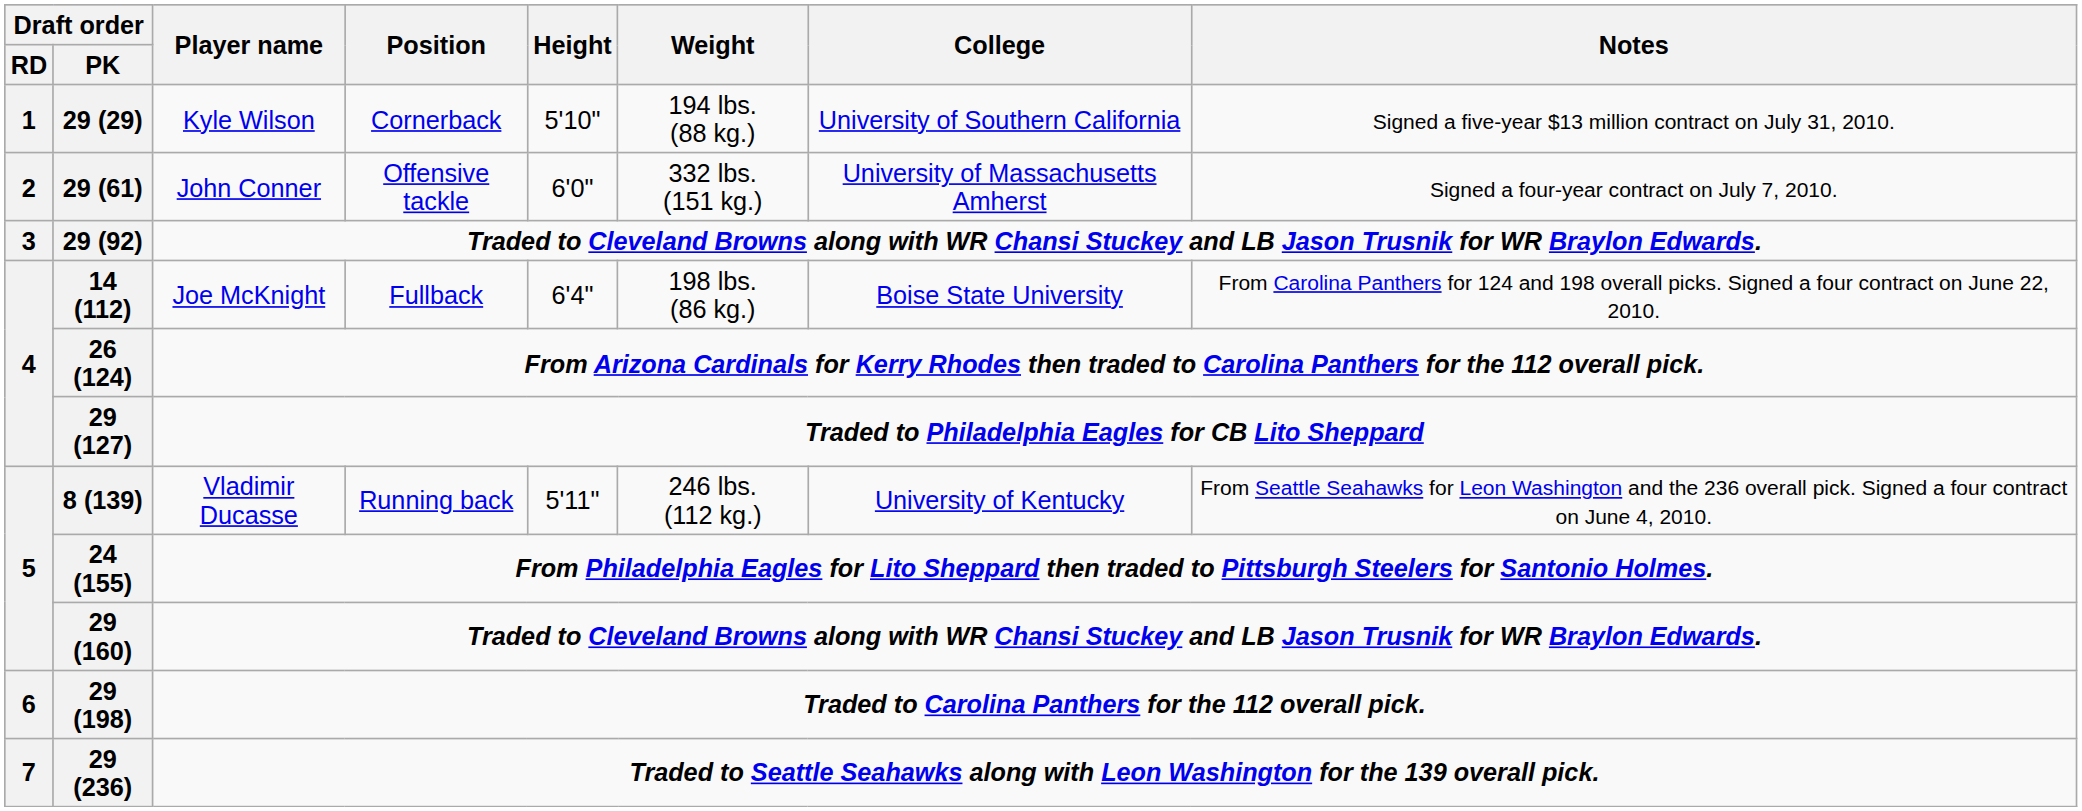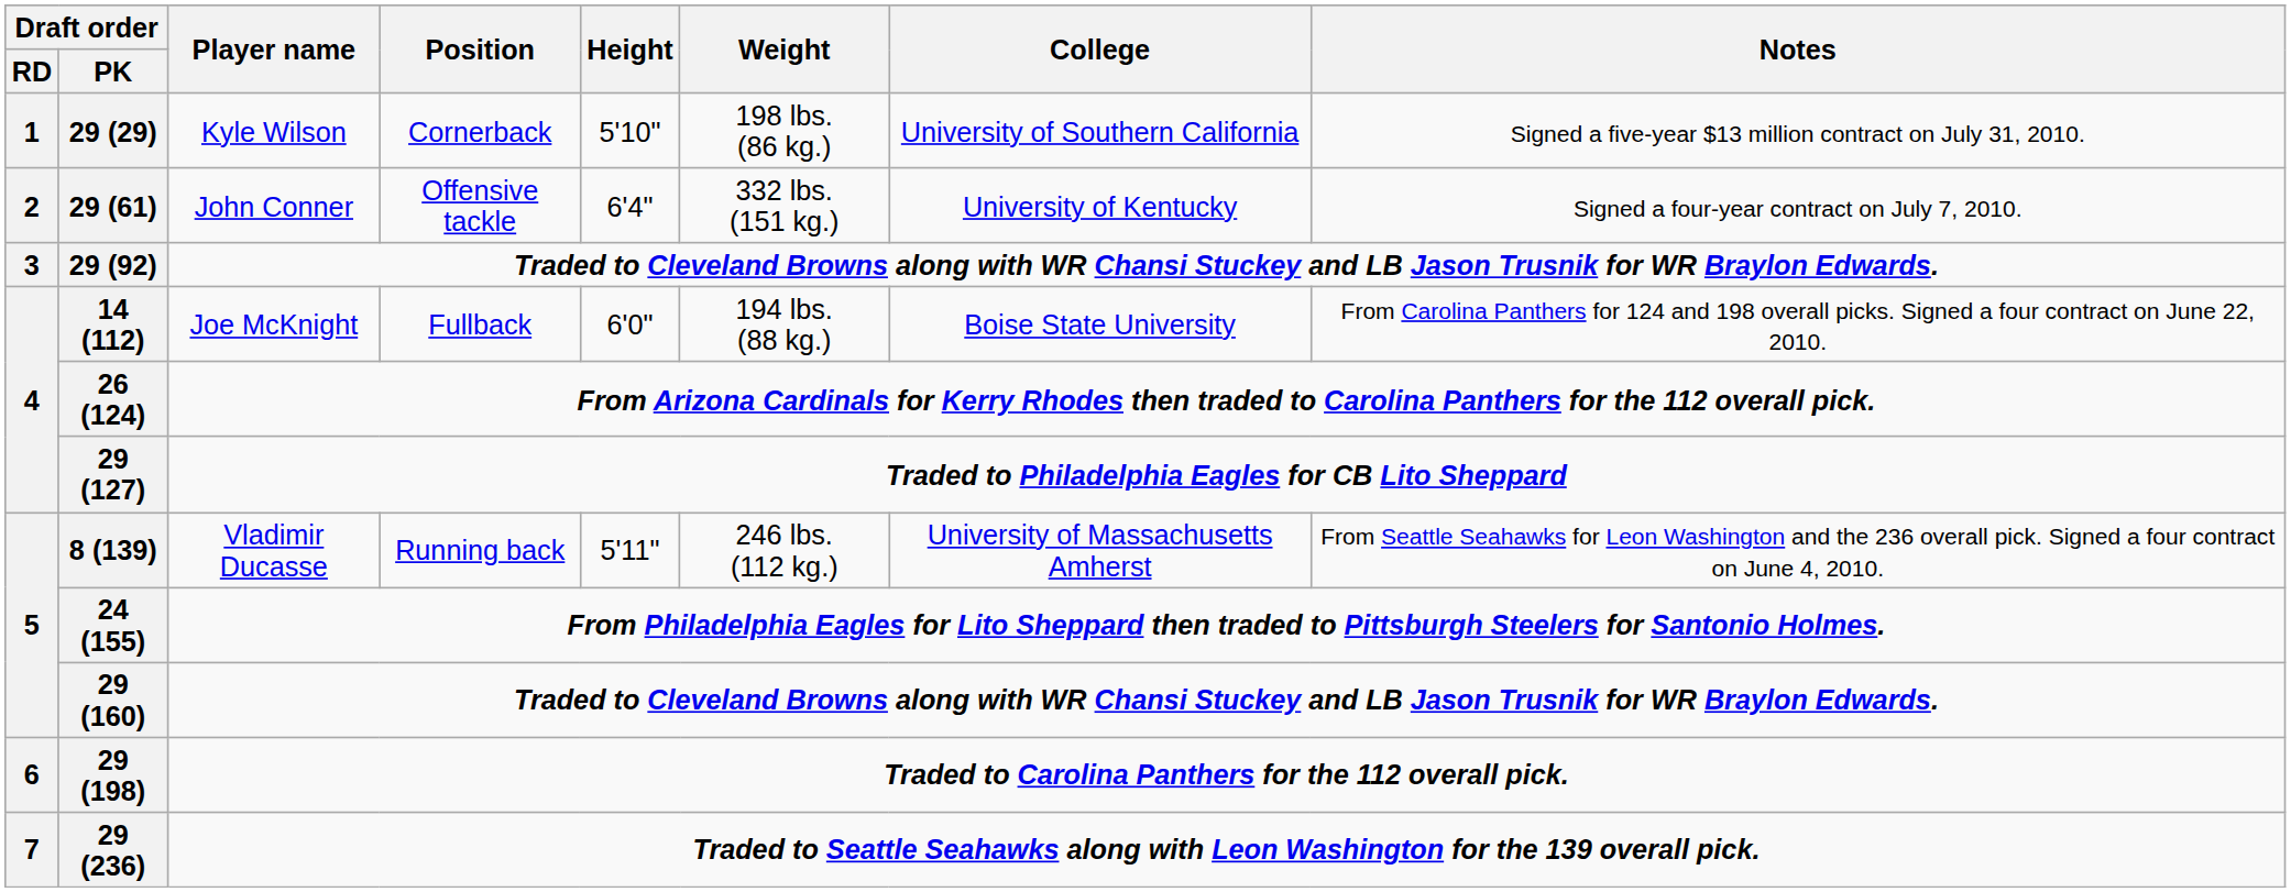29 (29) | Weight: 194 lbs. (88 kg.) -> 198 lbs. (86 kg.)
29 (61) | Height: 6'0" -> 6'4"
29 (61) | College: University of Massachusetts Amherst -> University of Kentucky
14 (112) | Height: 6'4" -> 6'0"
14 (112) | Weight: 198 lbs. (86 kg.) -> 194 lbs. (88 kg.)
8 (139) | College: University of Kentucky -> University of Massachusetts Amherst
